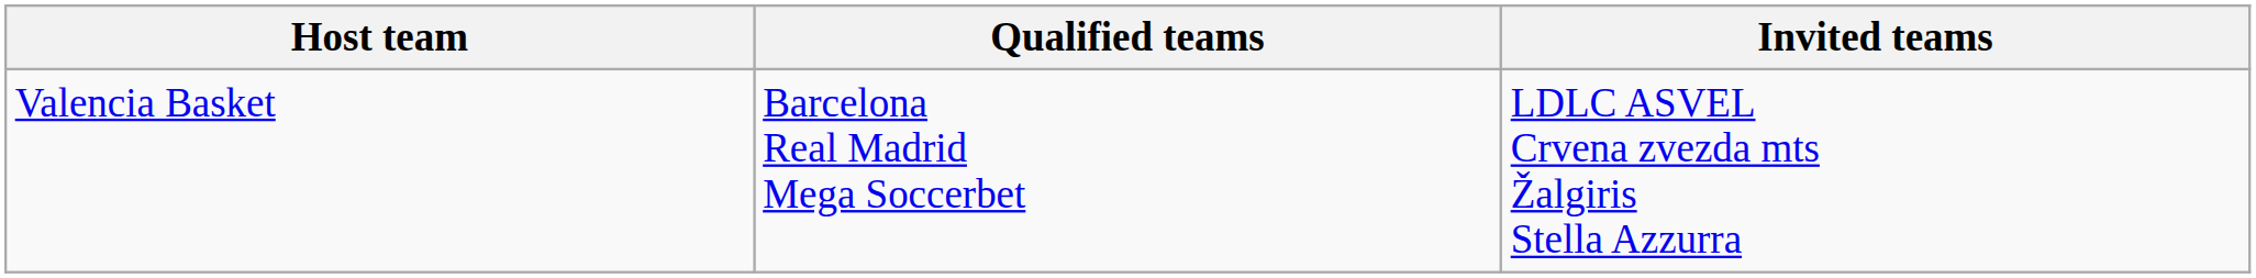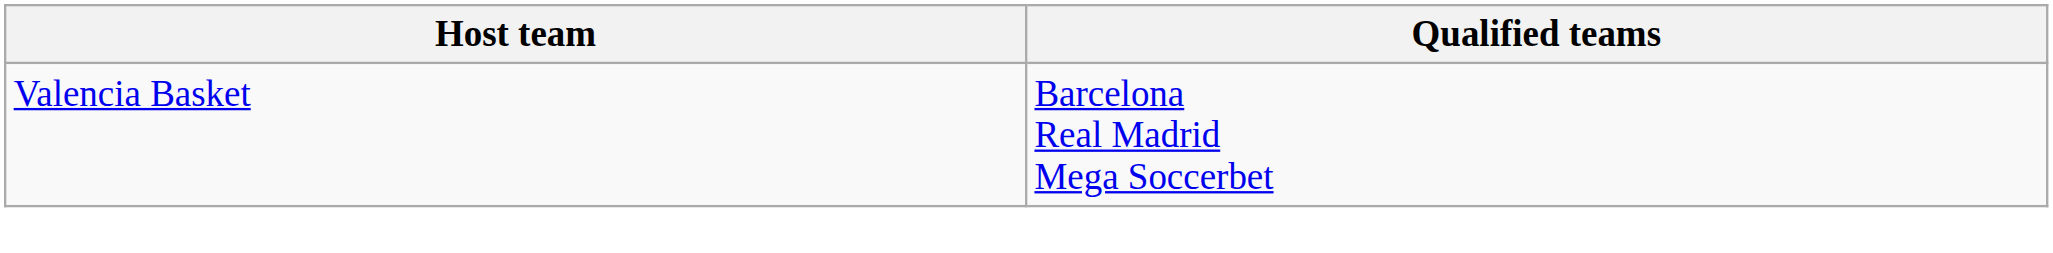- column: Invited teams | LDLC ASVEL Crvena zvezda mts Žalgiris Stella Azzurra
